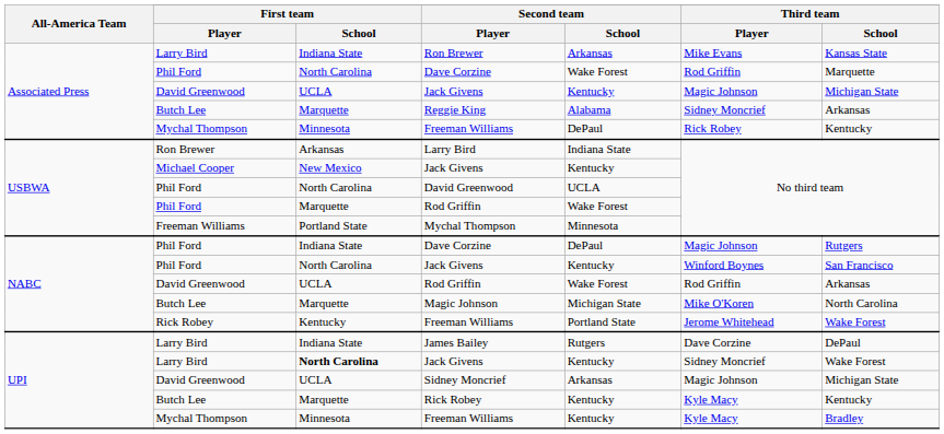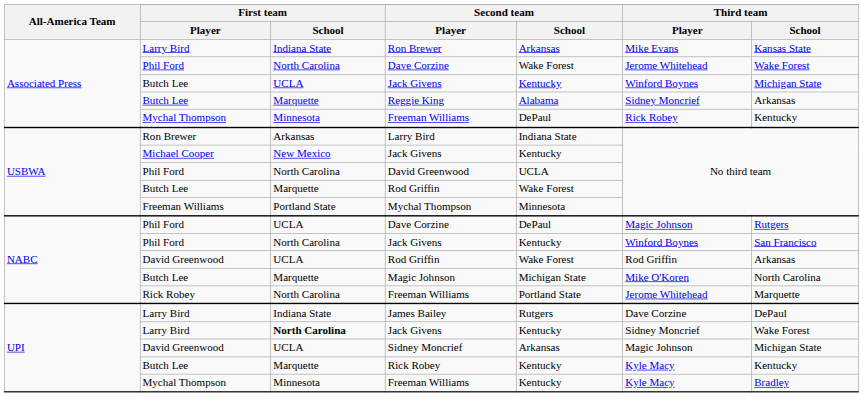Associated Press / Dave Corzine | Third team / Player: Rod Griffin -> Jerome Whitehead
Associated Press / Dave Corzine | Third team / School: Marquette -> Wake Forest
Associated Press / Jack Givens | First team / Player: David Greenwood -> Butch Lee
Associated Press / Jack Givens | Third team / Player: Magic Johnson -> Winford Boynes
USBWA / Rod Griffin | First team / Player: Phil Ford -> Butch Lee
NABC / Dave Corzine | First team / School: Indiana State -> UCLA
NABC / Freeman Williams | First team / School: Kentucky -> North Carolina
NABC / Freeman Williams | Third team / School: Wake Forest -> Marquette
